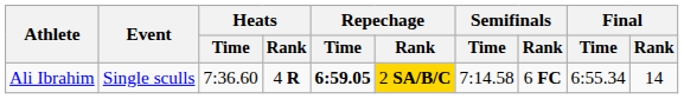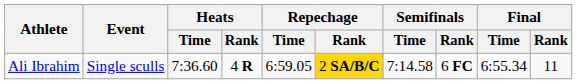Ali Ibrahim | Repechage / Time: bold -> normal
Ali Ibrahim | Final / Rank: 14 -> 11
